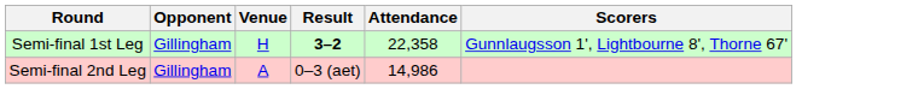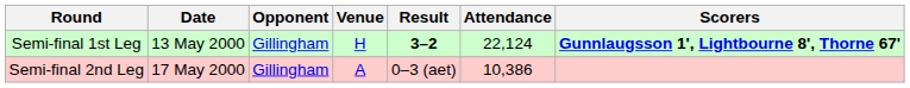+ column: Date | 13 May 2000 | 17 May 2000
Semi-final 1st Leg | Attendance: 22,358 -> 22,124
Semi-final 1st Leg | Scorers: normal -> bold
Semi-final 2nd Leg | Attendance: 14,986 -> 10,386
